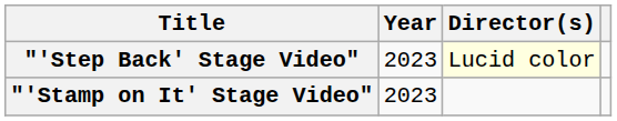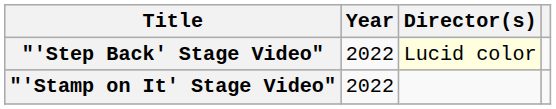"'Step Back' Stage Video" | Year: 2023 -> 2022
"'Stamp on It' Stage Video" | Year: 2023 -> 2022
